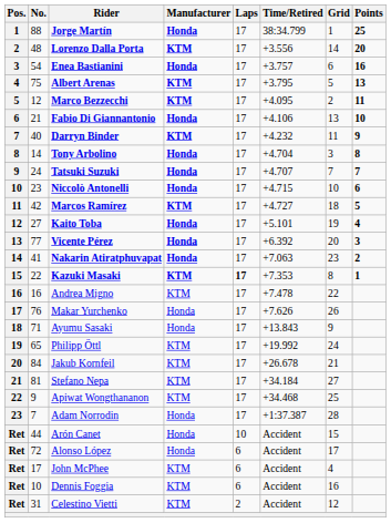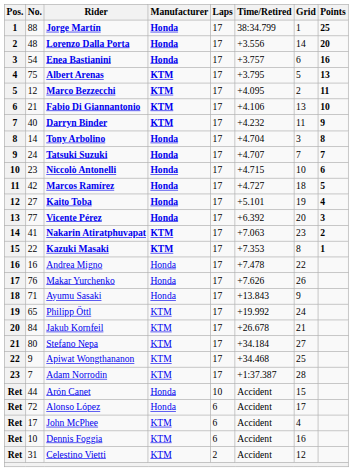Lorenzo Dalla Porta | Manufacturer: KTM -> Honda
Fabio Di Giannantonio | Manufacturer: Honda -> KTM
Marcos Ramírez | Manufacturer: KTM -> Honda
Nakarin Atiratphuvapat | Manufacturer: Honda -> KTM
Kazuki Masaki | Laps: bold -> normal
Andrea Migno | Manufacturer: KTM -> Honda
Stefano Nepa | No.: 81 -> 80
Adam Norrodin | Manufacturer: Honda -> KTM
